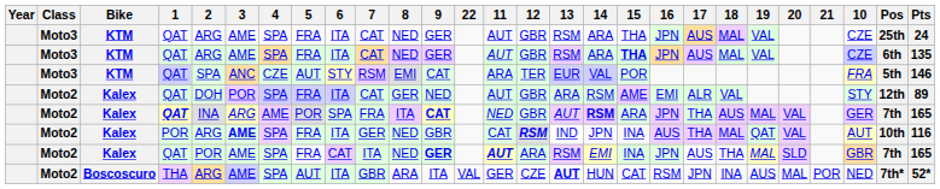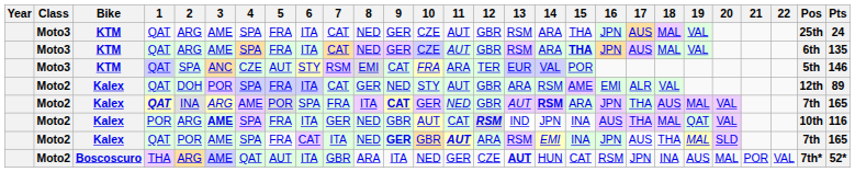columns swapped: 10 <-> 22
Boscoscuro | 4: SPA -> QAT
